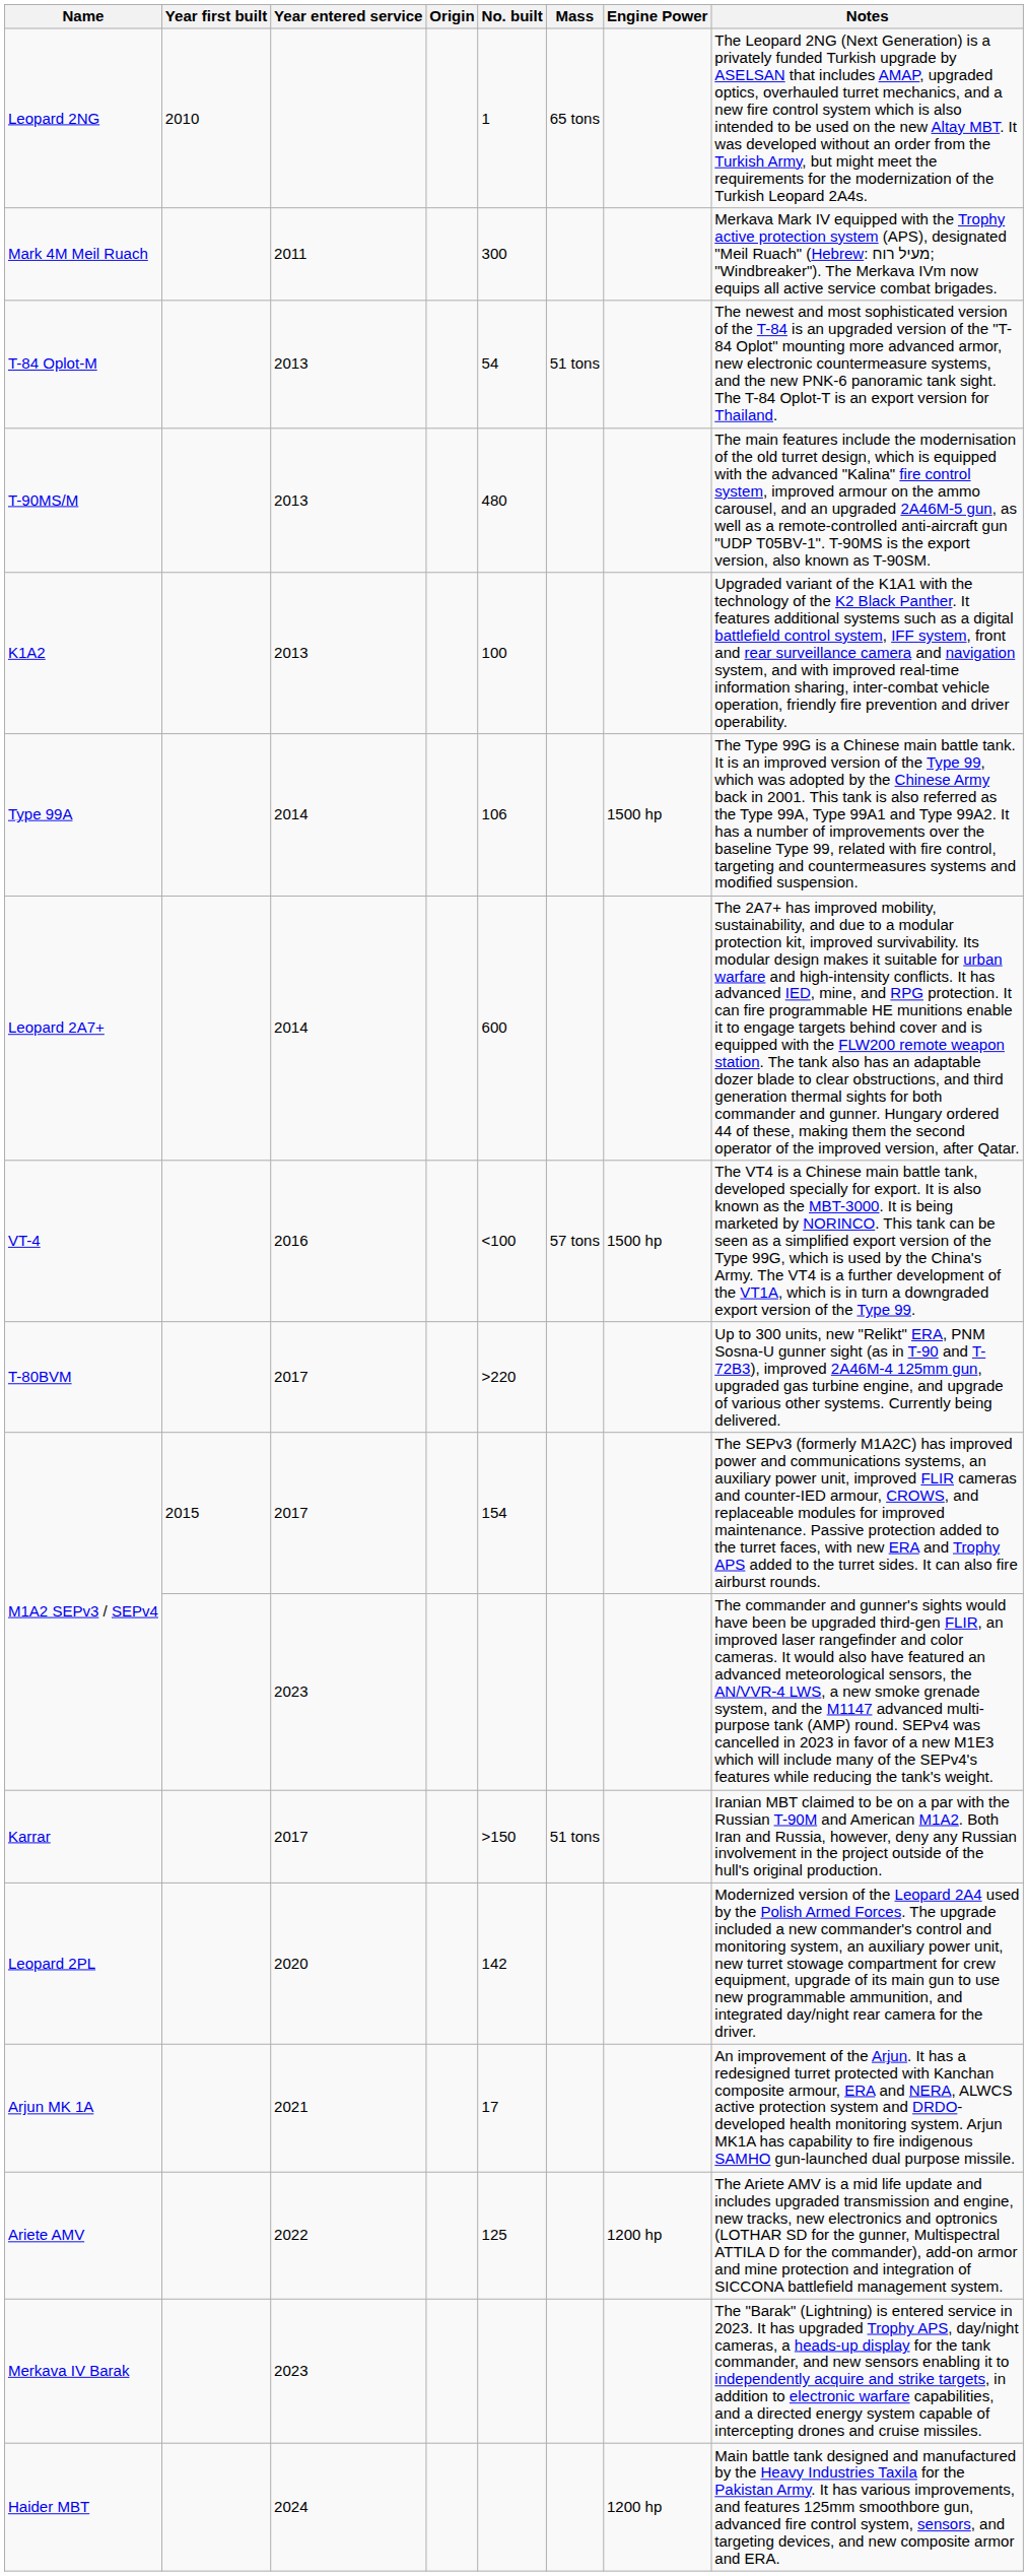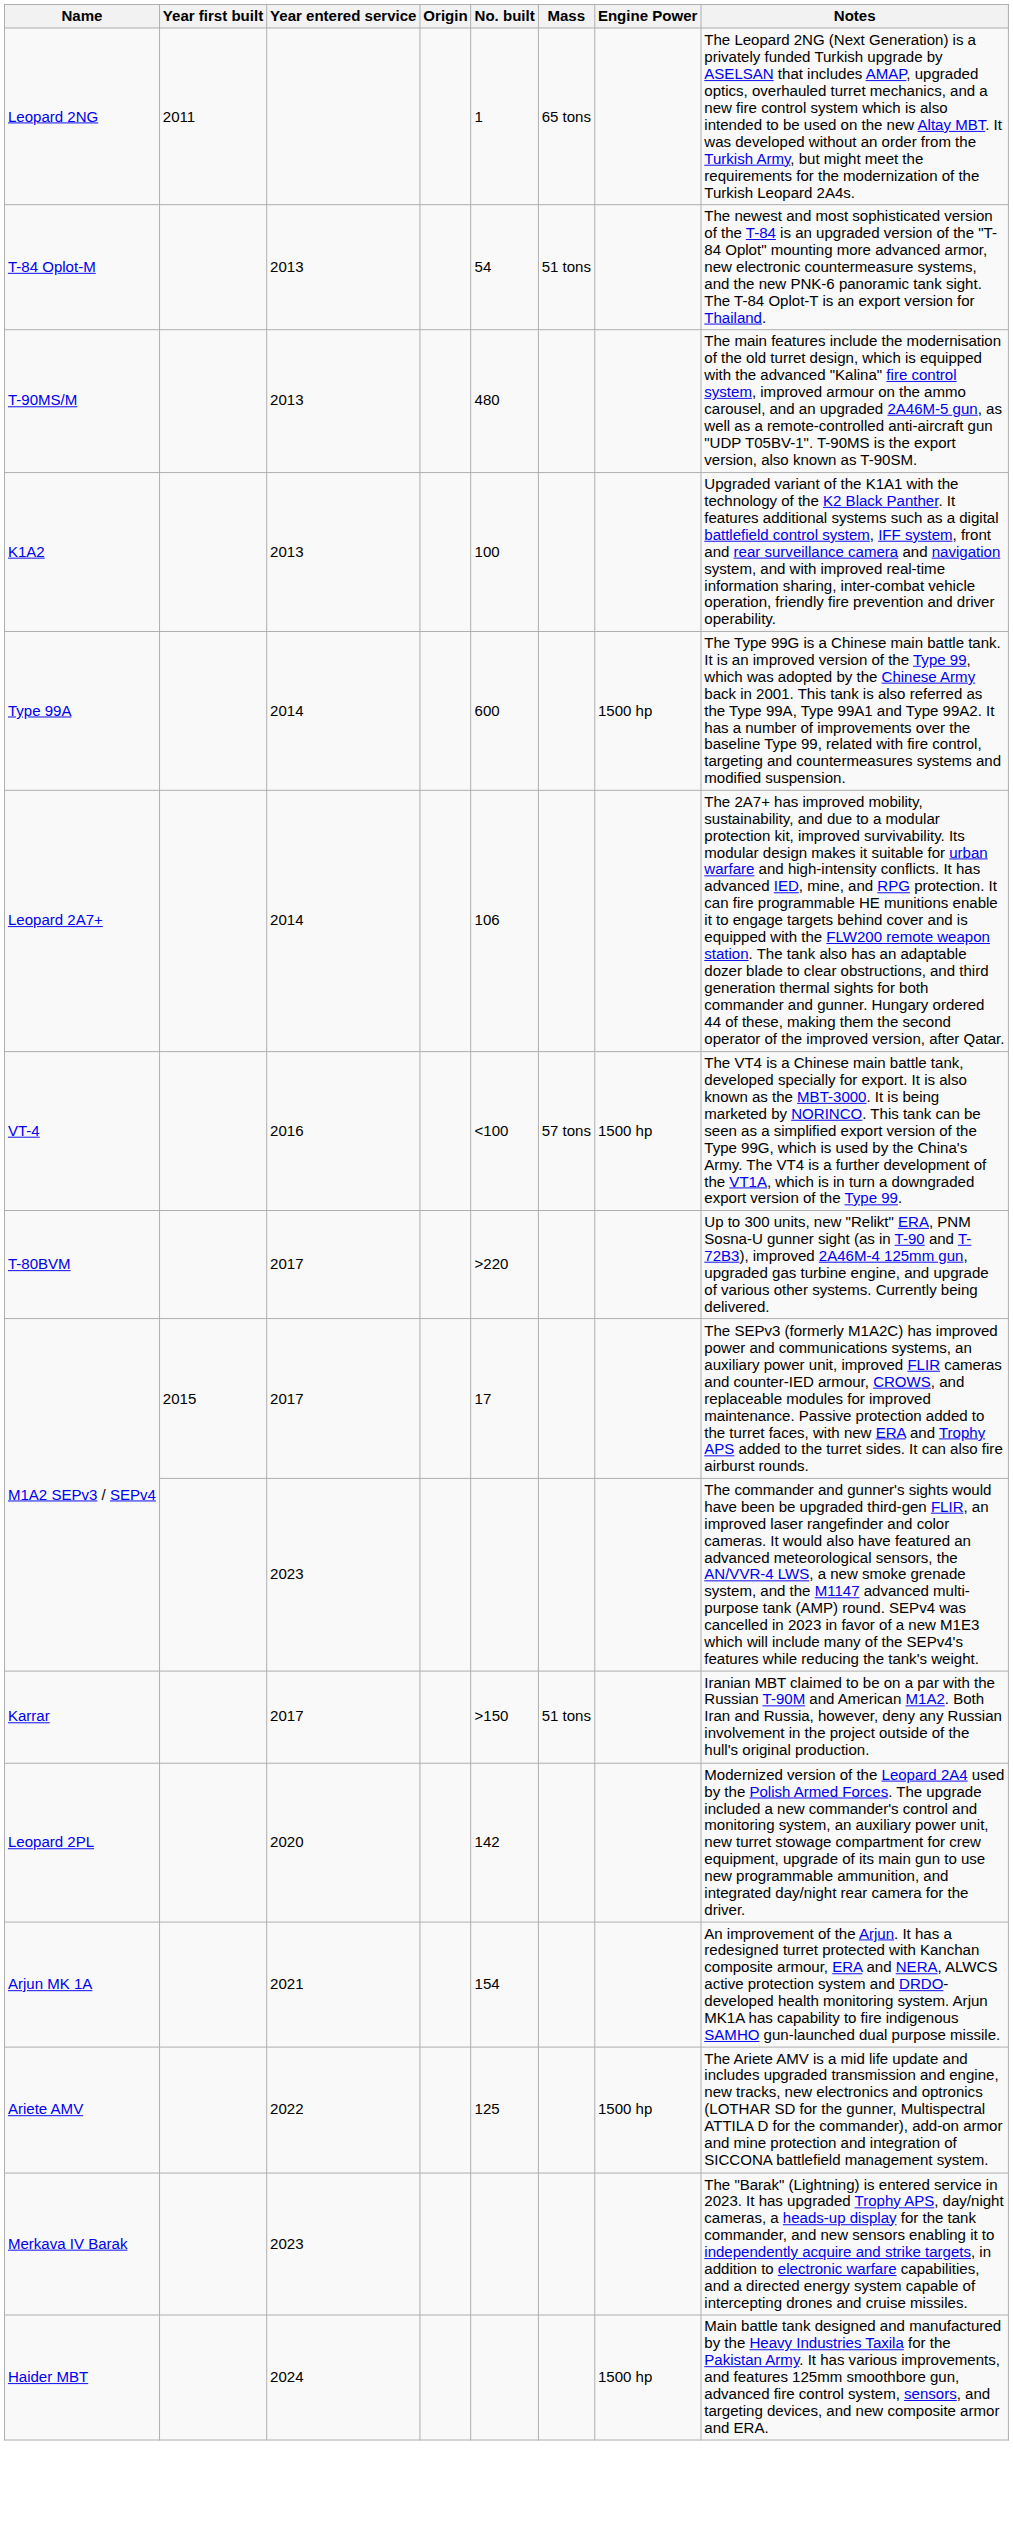Leopard 2NG | Year first built: 2010 -> 2011
- row: Mark 4M Meil Ruach | 2011 | 300 | Merkava Mark IV equipped with the Trophy active protection system (APS), designated "Meil Ruach" (Hebrew: מעיל רוח; "Windbreaker"). The Merkava IVm now equips all active service combat brigades.
Type 99A | No. built: 106 -> 600
Leopard 2A7+ | No. built: 600 -> 106
M1A2 SEPv3 / SEPv4 / 2017 | No. built: 154 -> 17
Arjun MK 1A | No. built: 17 -> 154
Ariete AMV | Engine Power: 1200 hp -> 1500 hp
Haider MBT | Engine Power: 1200 hp -> 1500 hp
